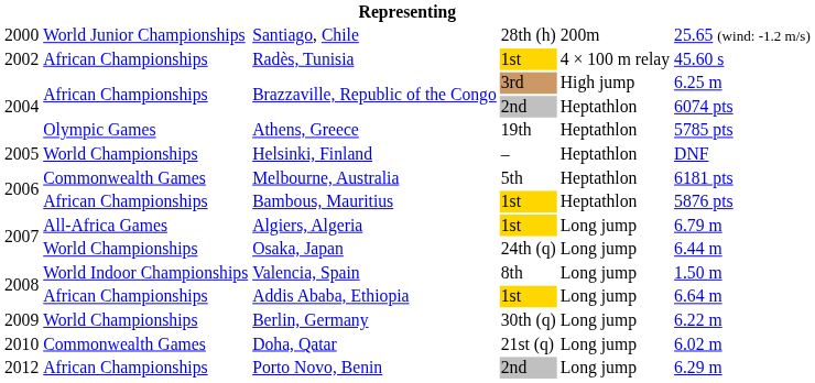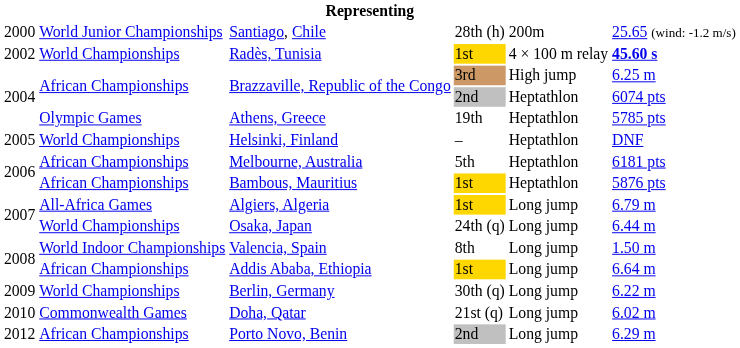Radès, Tunisia | column 2: African Championships -> World Championships
Radès, Tunisia | column 6: normal -> bold
Melbourne, Australia | column 2: Commonwealth Games -> African Championships
